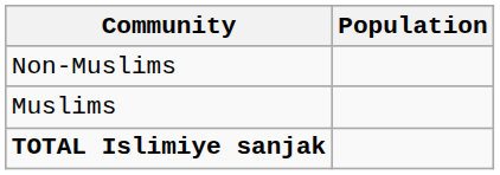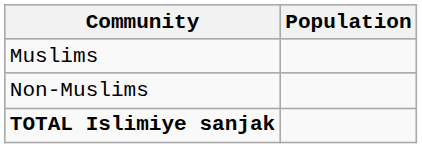rows swapped: Muslims <-> Non-Muslims
